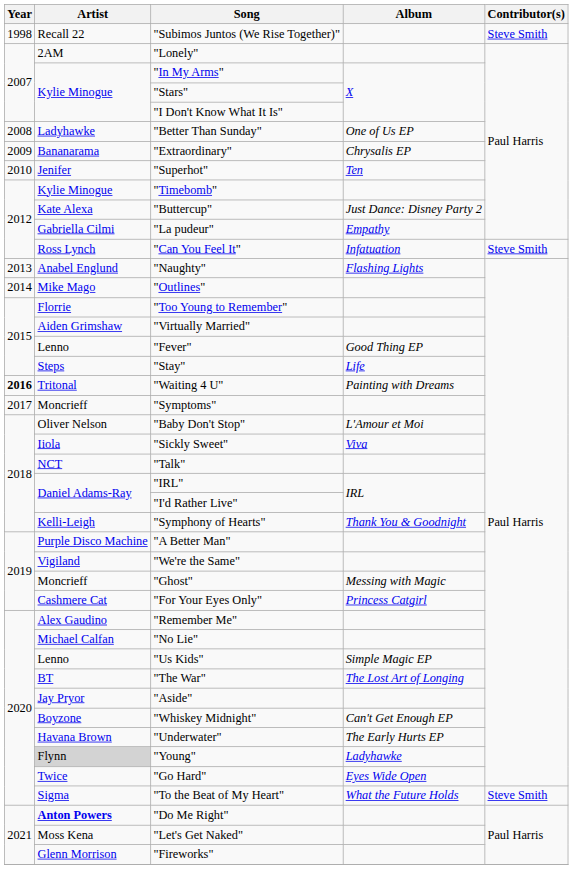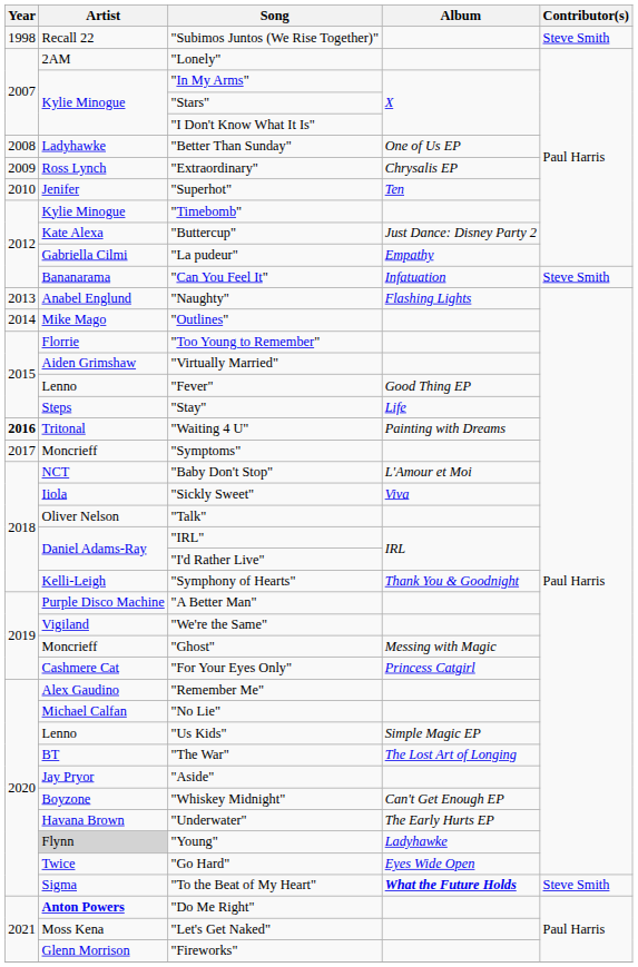"Extraordinary" | Artist: Bananarama -> Ross Lynch
"Can You Feel It" | Artist: Ross Lynch -> Bananarama
"Baby Don't Stop" | Artist: Oliver Nelson -> NCT
"Talk" | Artist: NCT -> Oliver Nelson
"To the Beat of My Heart" | Album: normal -> bold
